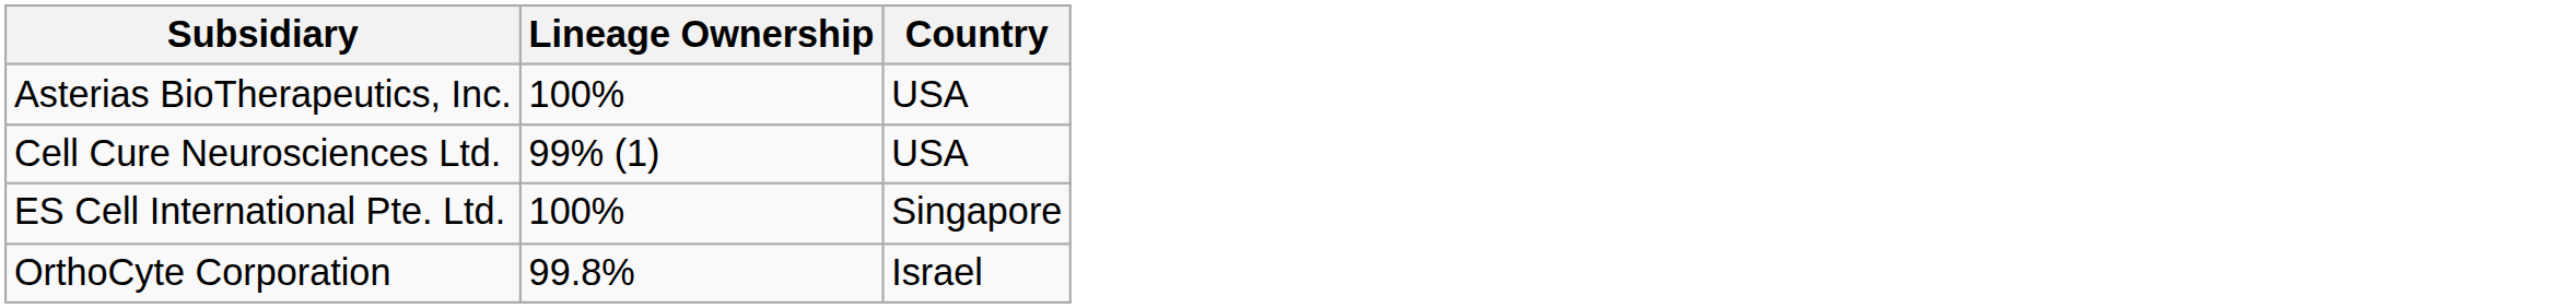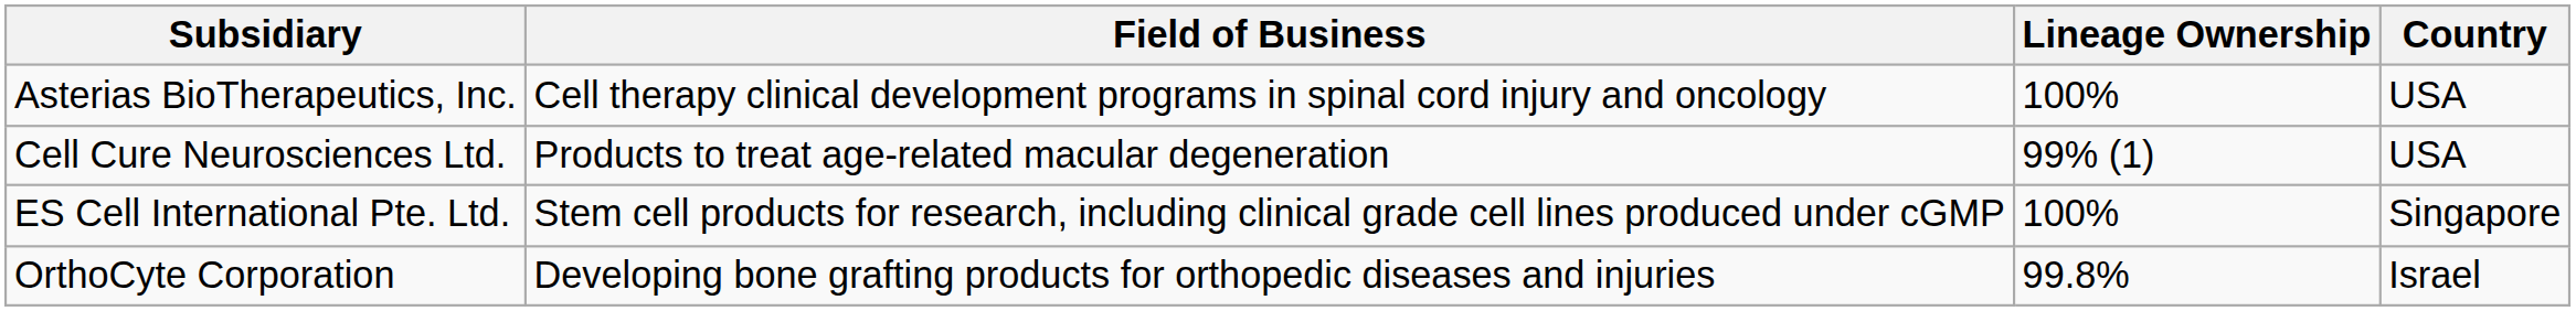+ column: Field of Business | Cell therapy clinical development programs in spinal cord injury and oncology | Products to treat age-related macular degeneration | Stem cell products for research, including clinical grade cell lines produced under cGMP | Developing bone grafting products for orthopedic diseases and injuries
